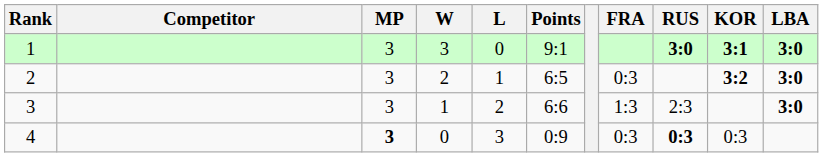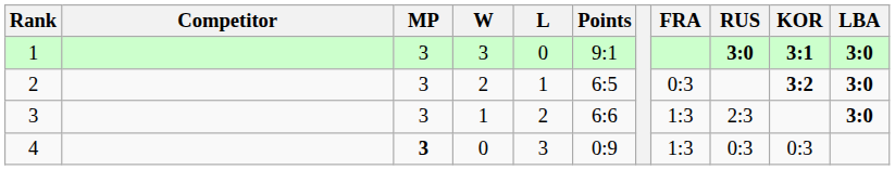4 | FRA: 0:3 -> 1:3
4 | RUS: bold -> normal
